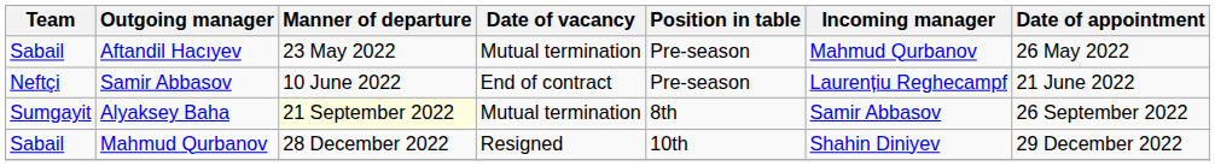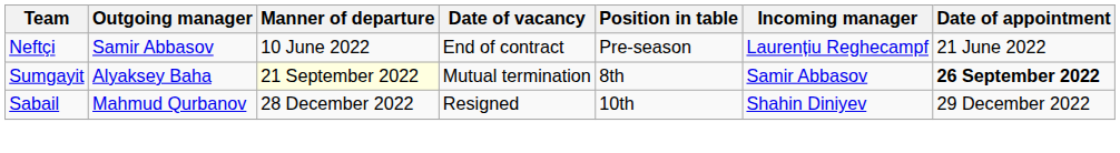- row: Sabail | Aftandil Hacıyev | 23 May 2022 | Mutual termination | Pre-season | Mahmud Qurbanov | 26 May 2022
Alyaksey Baha | Date of appointment: normal -> bold
